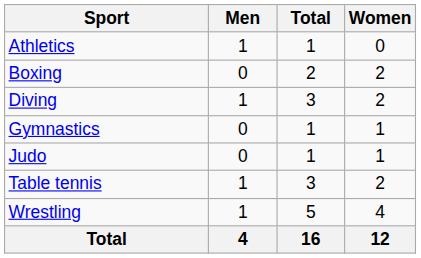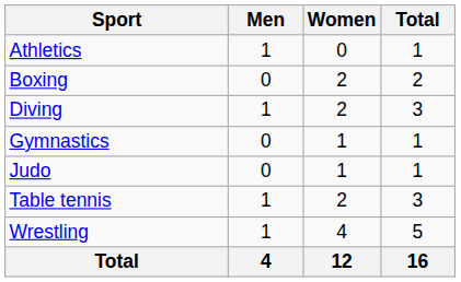columns swapped: Women <-> Total
